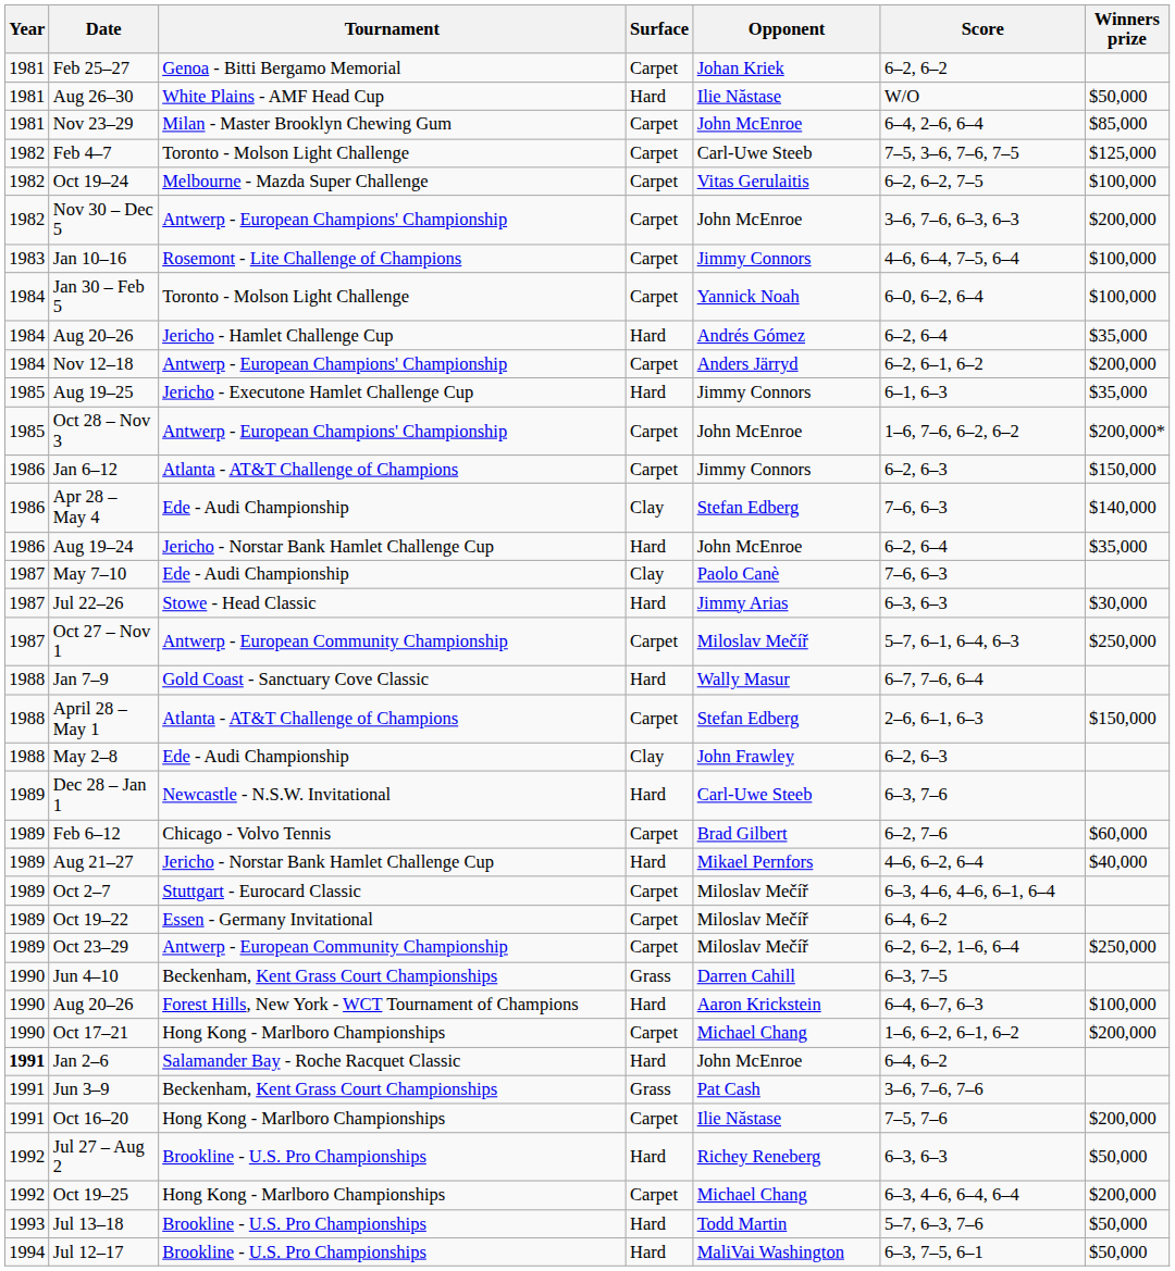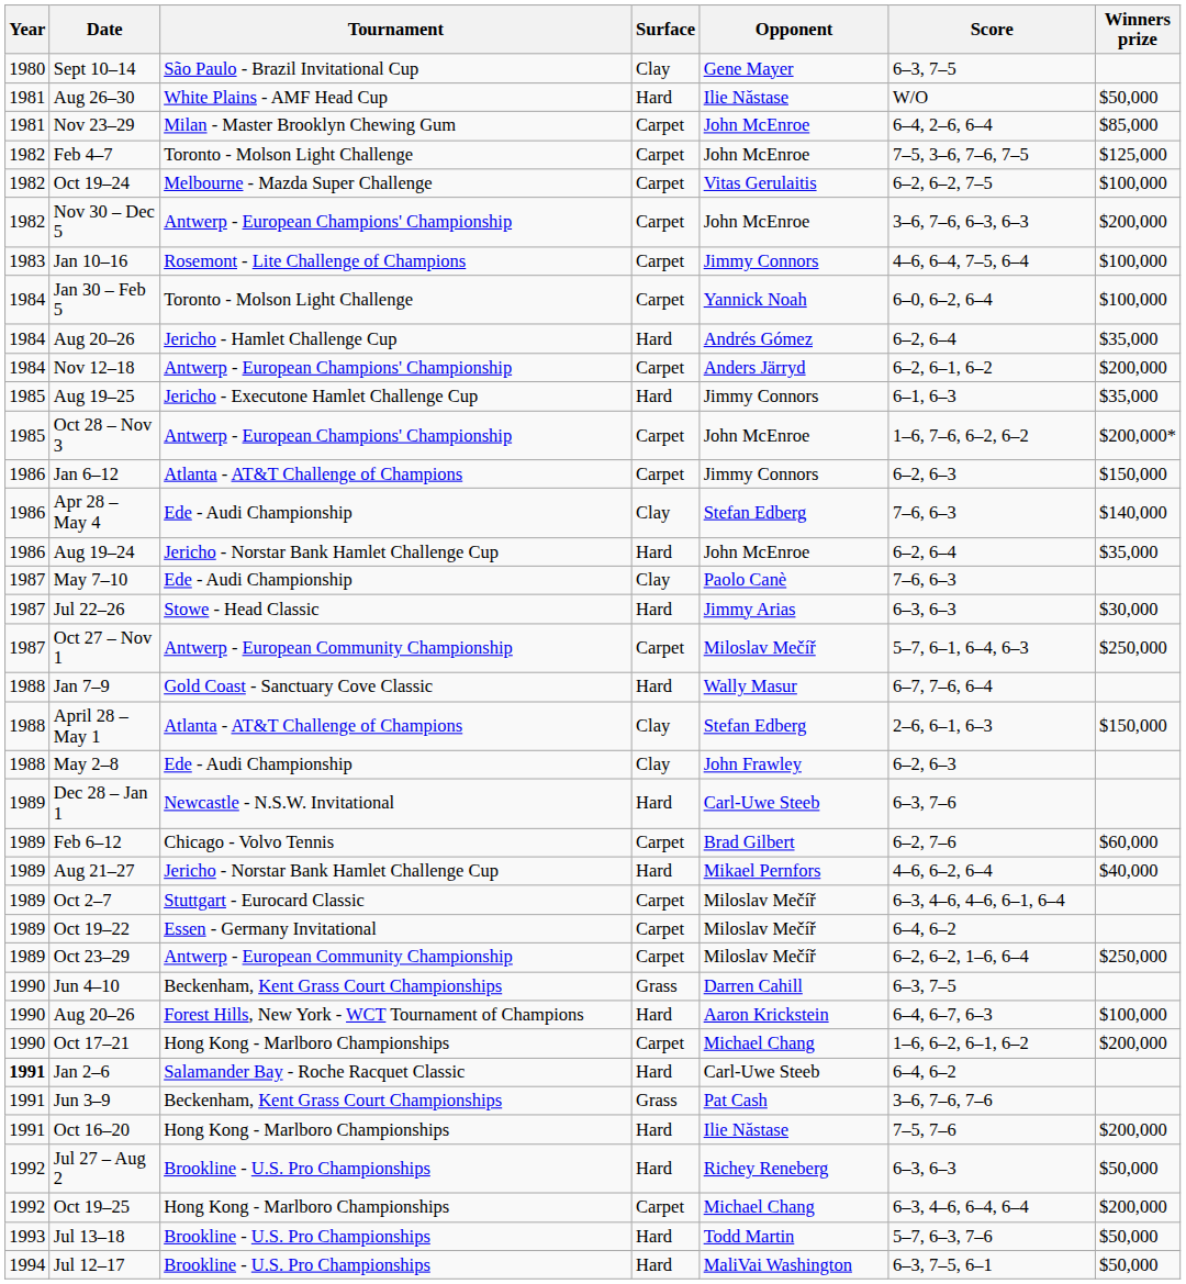+ row: 1980 | Sept 10–14 | São Paulo - Brazil Invitational Cup | Clay | Gene Mayer | 6–3, 7–5
- row: 1981 | Feb 25–27 | Genoa - Bitti Bergamo Memorial | Carpet | Johan Kriek | 6–2, 6–2
Feb 4–7 | Opponent: Carl-Uwe Steeb -> John McEnroe
April 28 – May 1 | Surface: Carpet -> Clay
Jan 2–6 | Opponent: John McEnroe -> Carl-Uwe Steeb
Oct 16–20 | Surface: Carpet -> Hard
